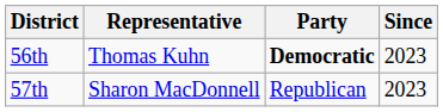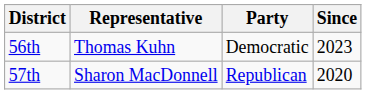56th | Party: bold -> normal
57th | Since: 2023 -> 2020
